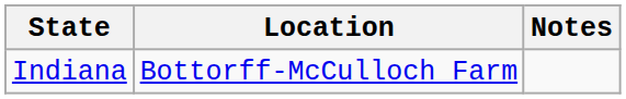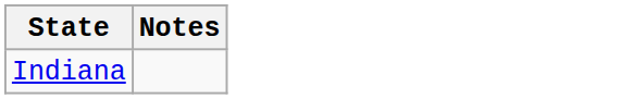- column: Location | Bottorff-McCulloch Farm
